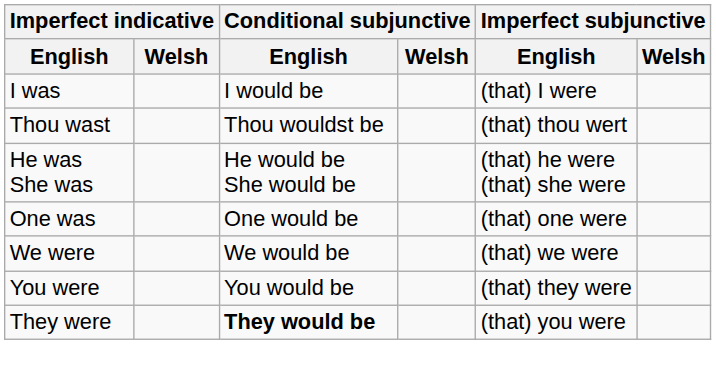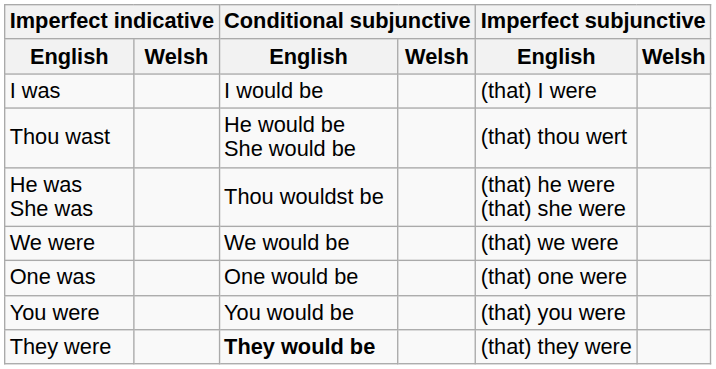Thou wast | Conditional subjunctive / English: Thou wouldst be -> He would be She would be
He was She was | Conditional subjunctive / English: He would be She would be -> Thou wouldst be
rows swapped: One was <-> We were
You were | Imperfect subjunctive / English: (that) they were -> (that) you were
They were | Imperfect subjunctive / English: (that) you were -> (that) they were
